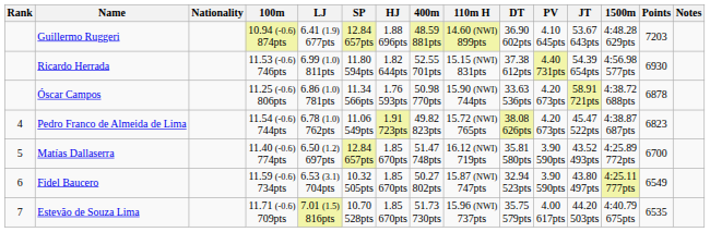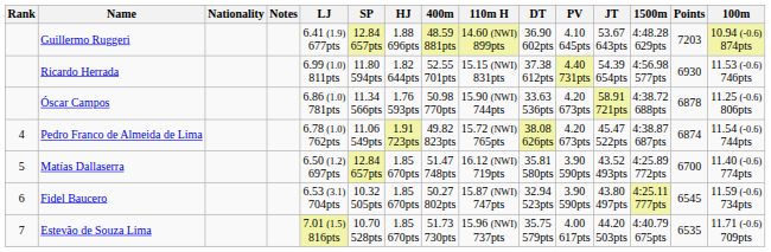columns swapped: 100m <-> Notes
Pedro Franco de Almeida de Lima | Points: 6823 -> 6874
Fidel Baucero | Points: 6549 -> 6545
